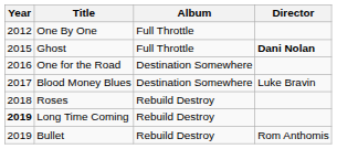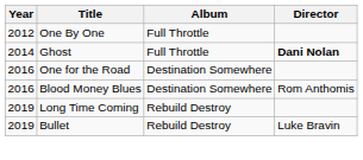Ghost | Year: 2015 -> 2014
Blood Money Blues | Year: 2017 -> 2016
Blood Money Blues | Director: Luke Bravin -> Rom Anthomis
- row: 2018 | Roses | Rebuild Destroy
Long Time Coming | Year: bold -> normal
Bullet | Director: Rom Anthomis -> Luke Bravin
